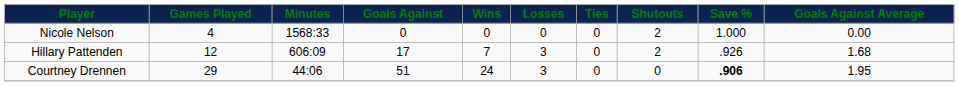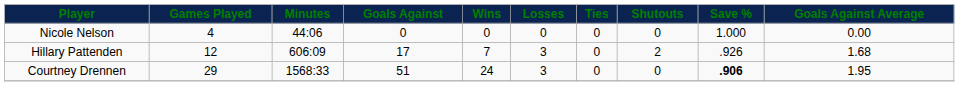Nicole Nelson | Minutes: 1568:33 -> 44:06
Nicole Nelson | Shutouts: 2 -> 0
Courtney Drennen | Minutes: 44:06 -> 1568:33
